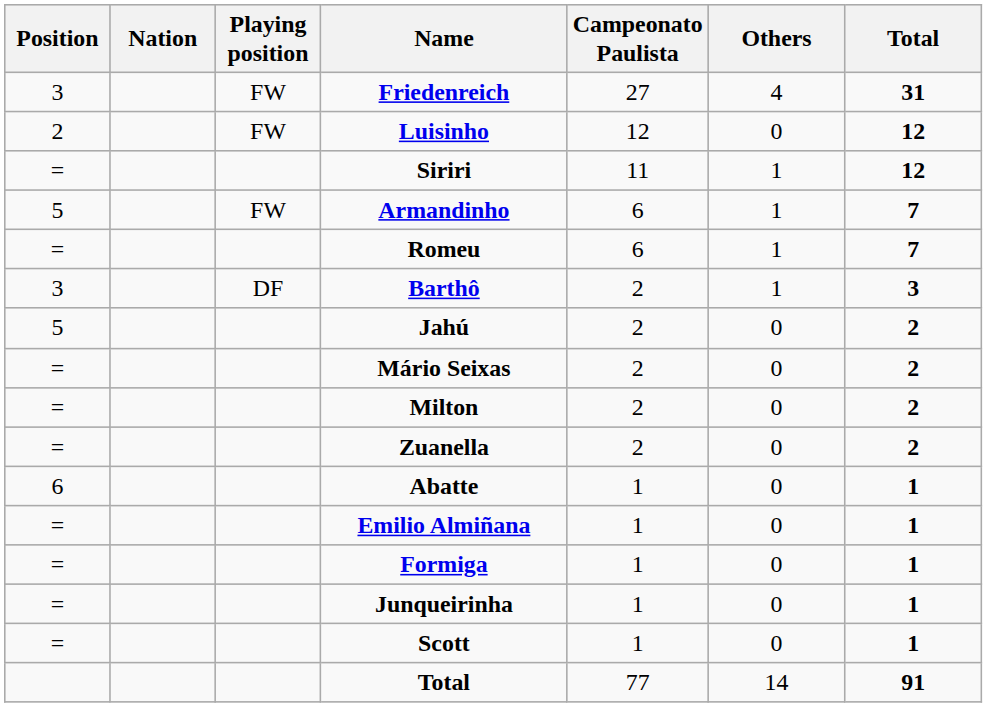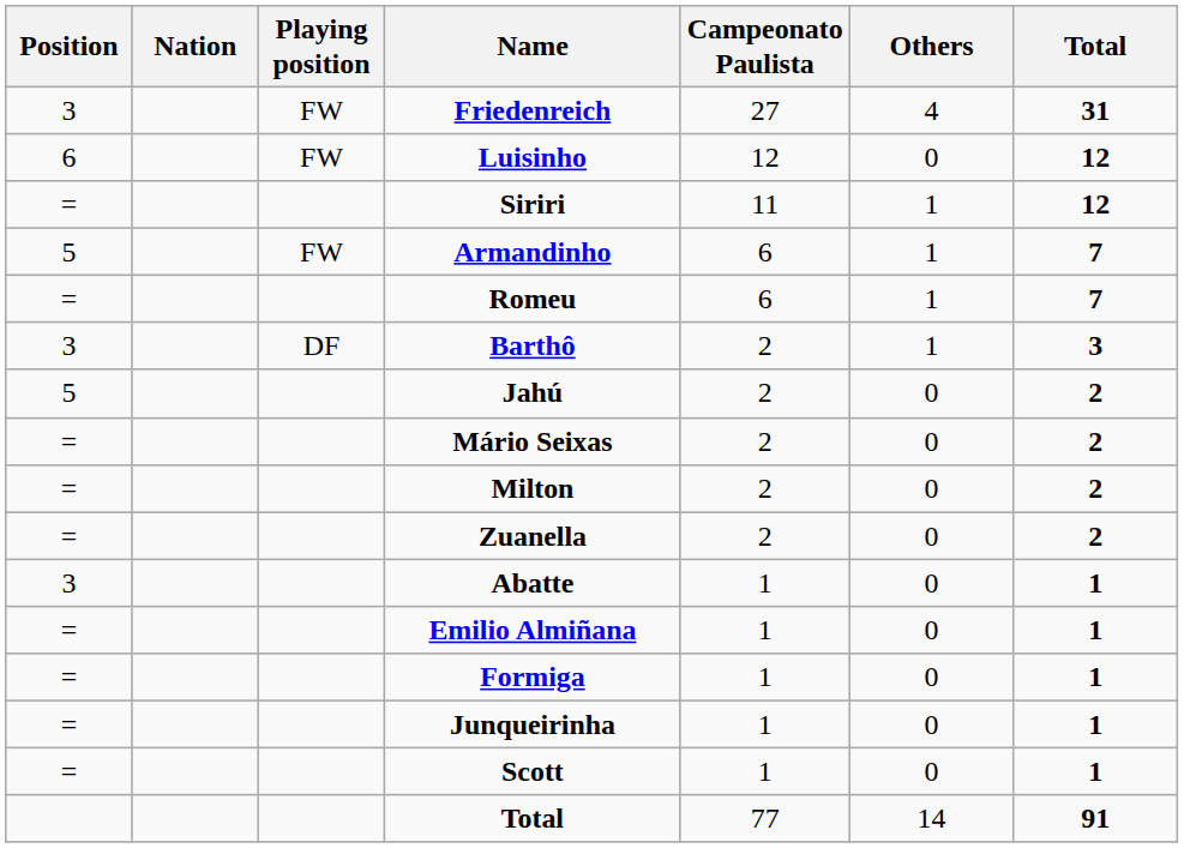Luisinho | Position: 2 -> 6
Abatte | Position: 6 -> 3
